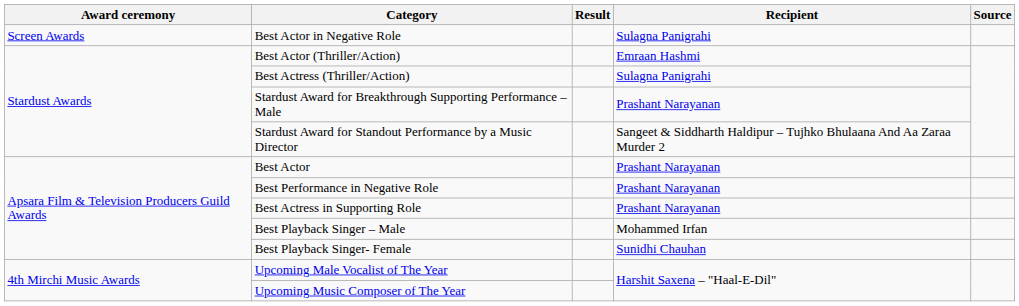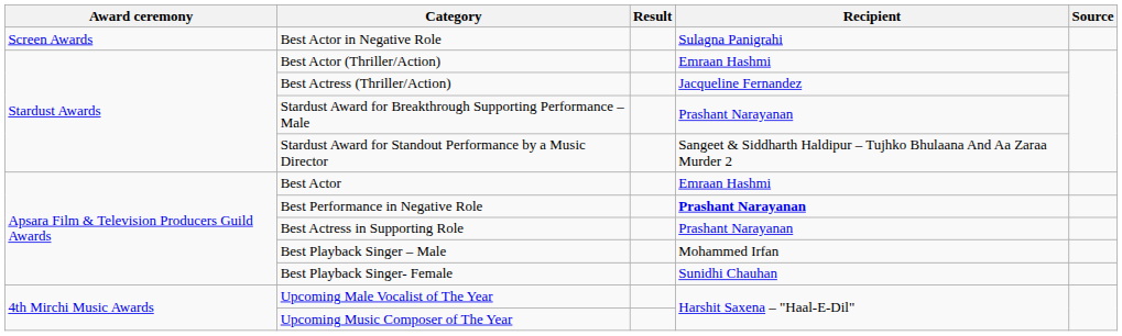Best Actress (Thriller/Action) | Recipient: Sulagna Panigrahi -> Jacqueline Fernandez
Best Actor | Recipient: Prashant Narayanan -> Emraan Hashmi
Best Performance in Negative Role | Recipient: normal -> bold
